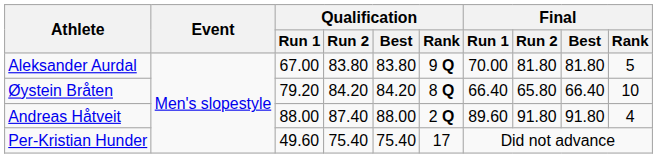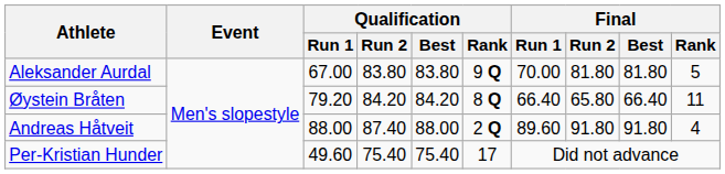Øystein Bråten | Final / Rank: 10 -> 11
